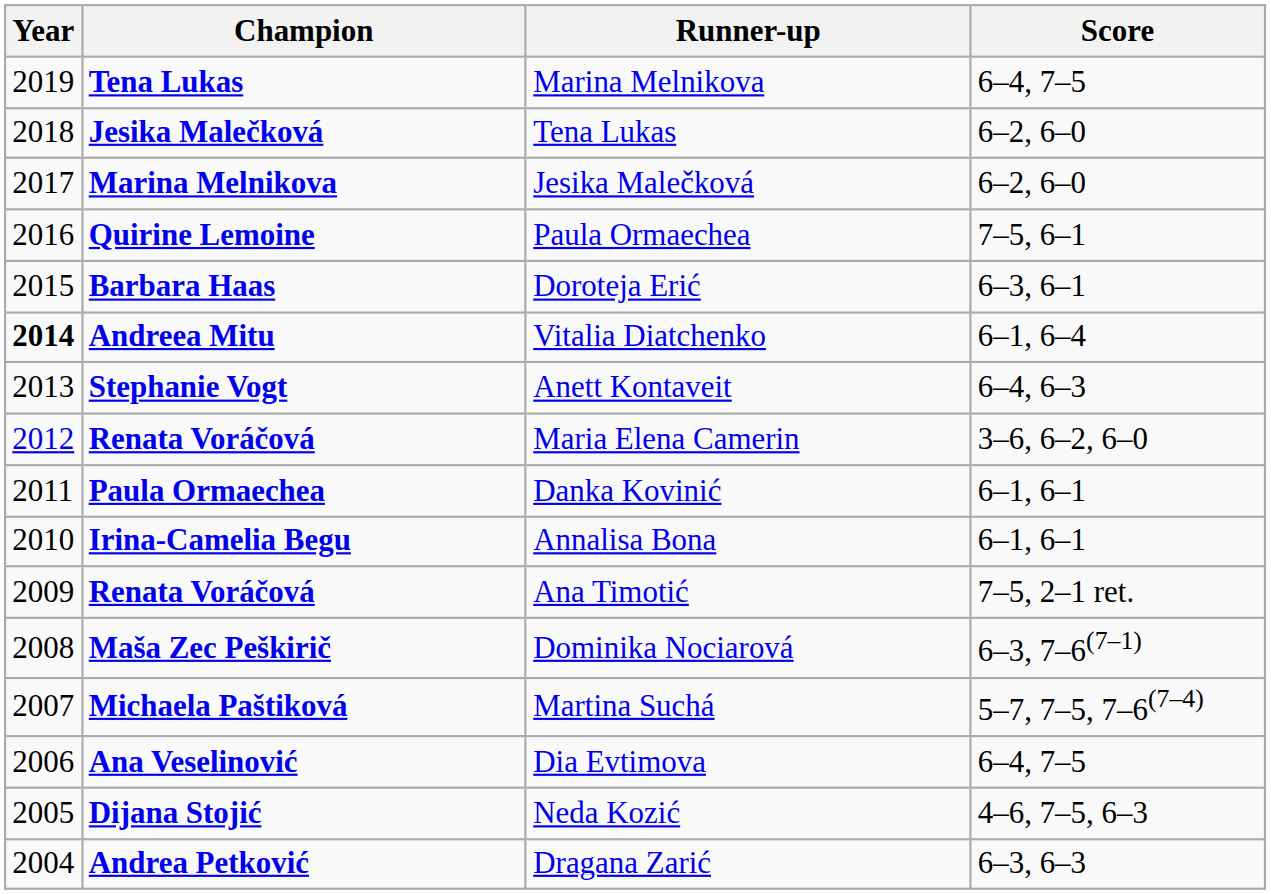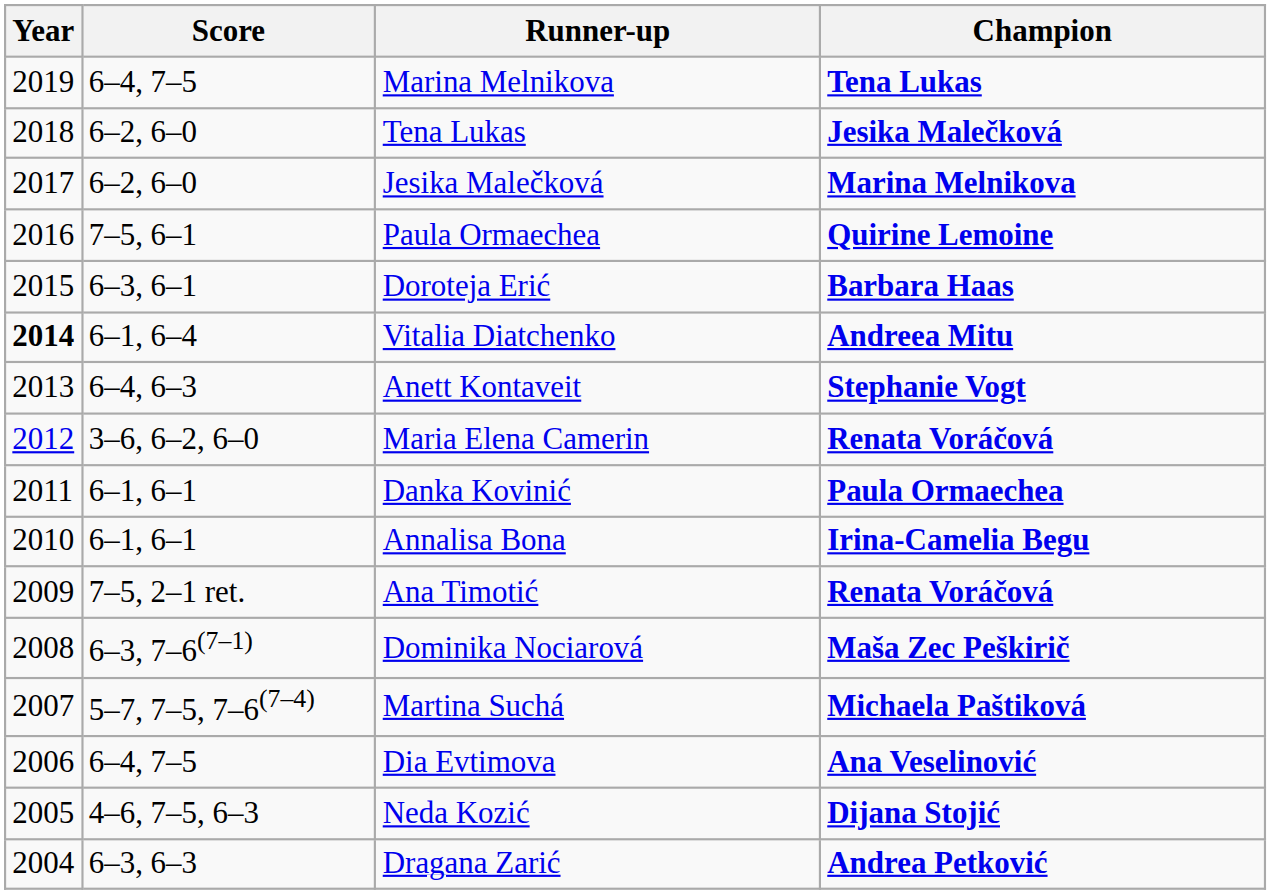columns swapped: Champion <-> Score
